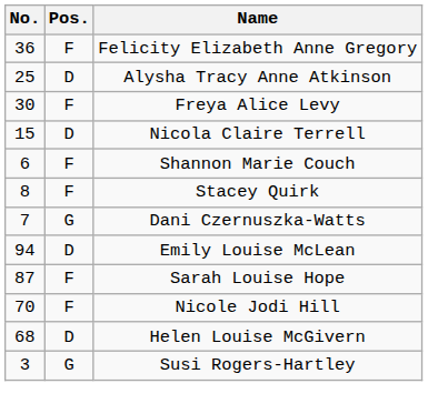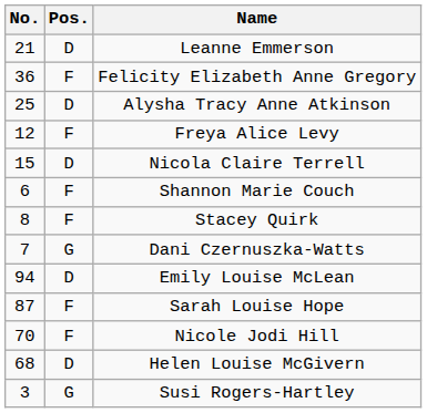+ row: 21 | D | Leanne Emmerson
Freya Alice Levy | No.: 30 -> 12
